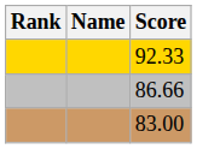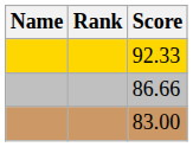columns swapped: Rank <-> Name
